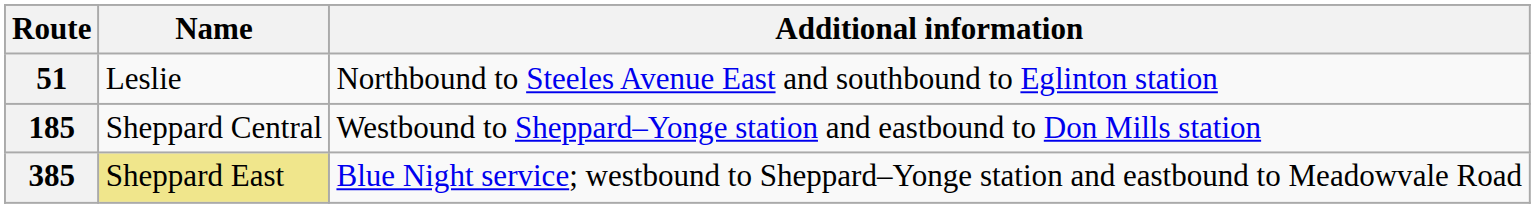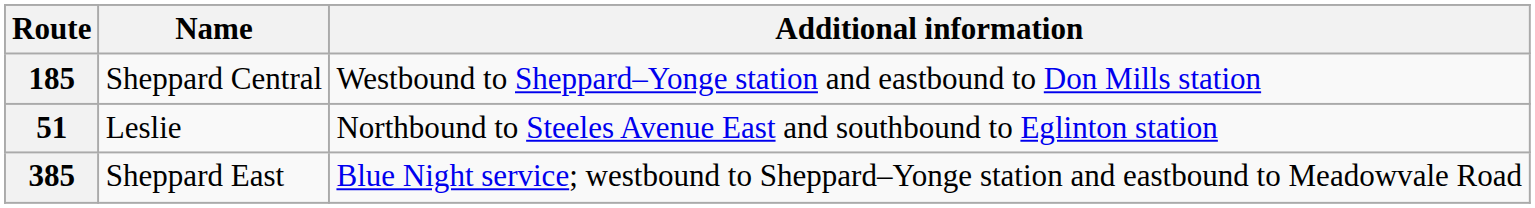rows swapped: 51 <-> 185
385 | Name: khaki background -> no background
